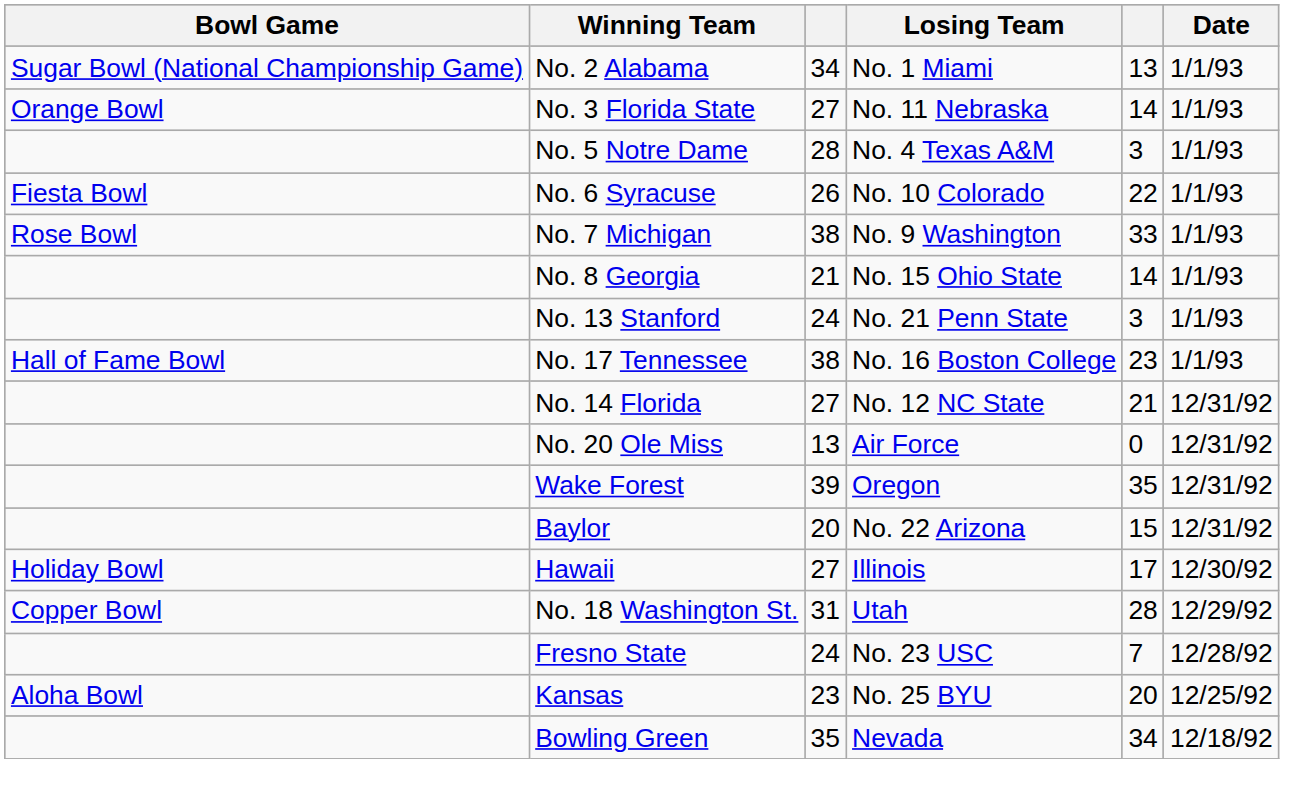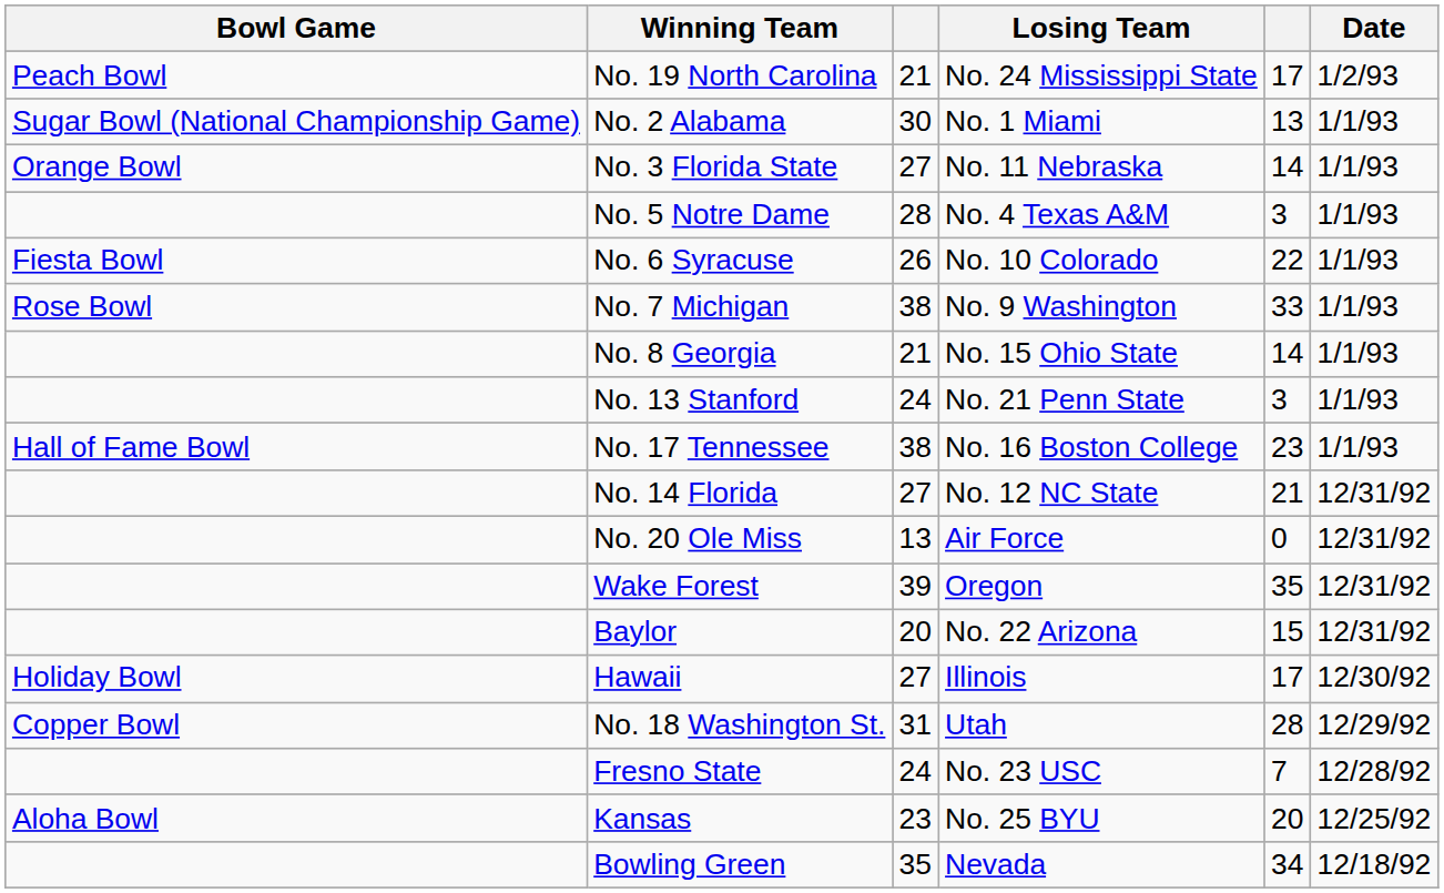+ row: Peach Bowl | No. 19 North Carolina | 21 | No. 24 Mississippi State | 17 | 1/2/93
No. 2 Alabama | column 3: 34 -> 30
